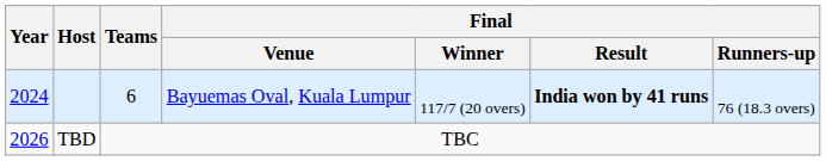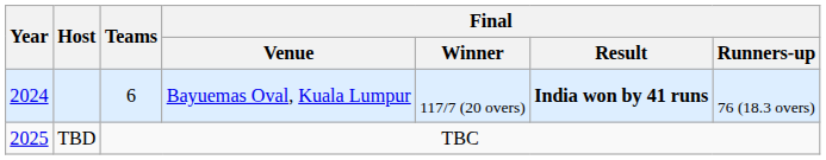TBD | Year: 2026 -> 2025
